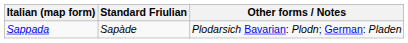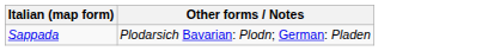- column: Standard Friulian | Sapàde
